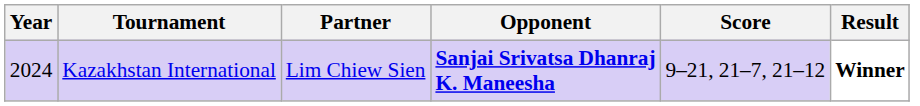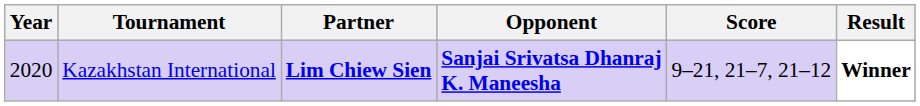Kazakhstan International | Year: 2024 -> 2020
Kazakhstan International | Partner: normal -> bold
